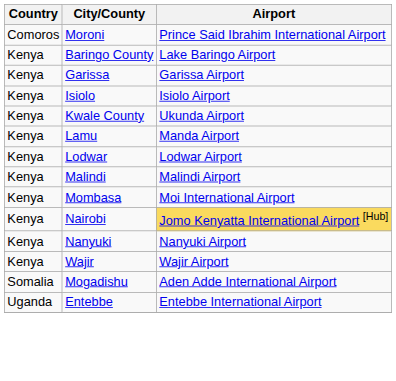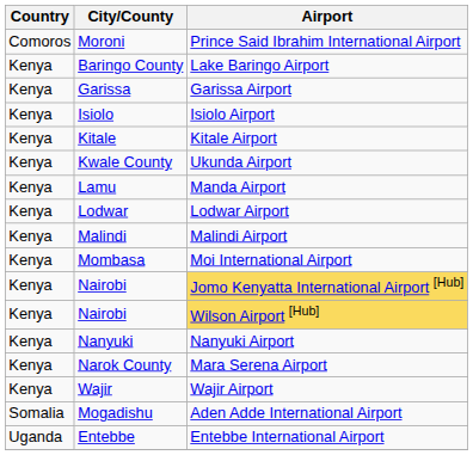+ row: Kenya | Kitale | Kitale Airport
+ row: Kenya | Nairobi | Wilson Airport [Hub]
+ row: Kenya | Narok County | Mara Serena Airport
